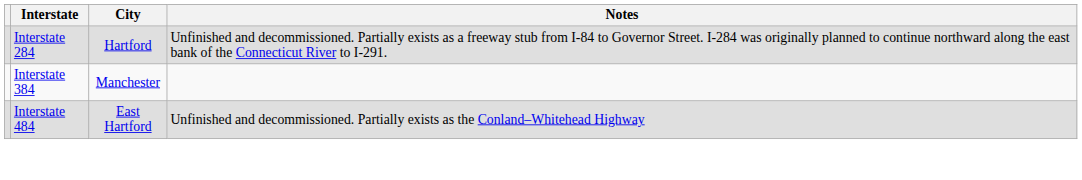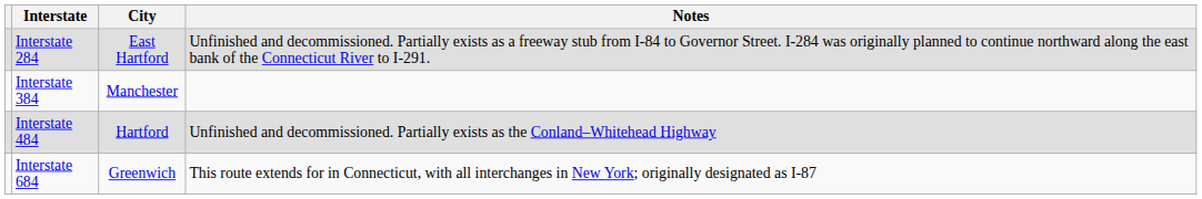Interstate 284 | City: Hartford -> East Hartford
Interstate 484 | City: East Hartford -> Hartford
+ row: Interstate 684 | Greenwich | This route extends for in Connecticut, with all interchanges in New York; originally designated as I-87
